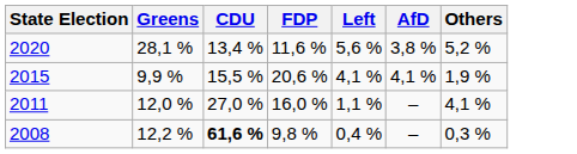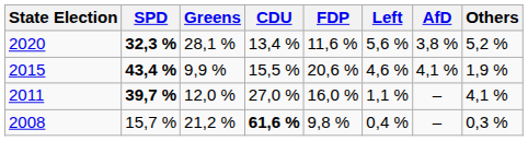+ column: SPD | 32,3 % | 43,4 % | 39,7 % | 15,7 %
2015 | Left: 4,1 % -> 4,6 %
2008 | Greens: 12,2 % -> 21,2 %
